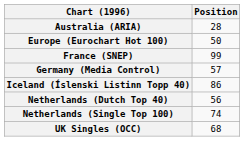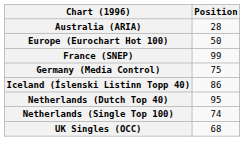Germany (Media Control) | Position: 57 -> 75
Netherlands (Dutch Top 40) | Position: 56 -> 95
